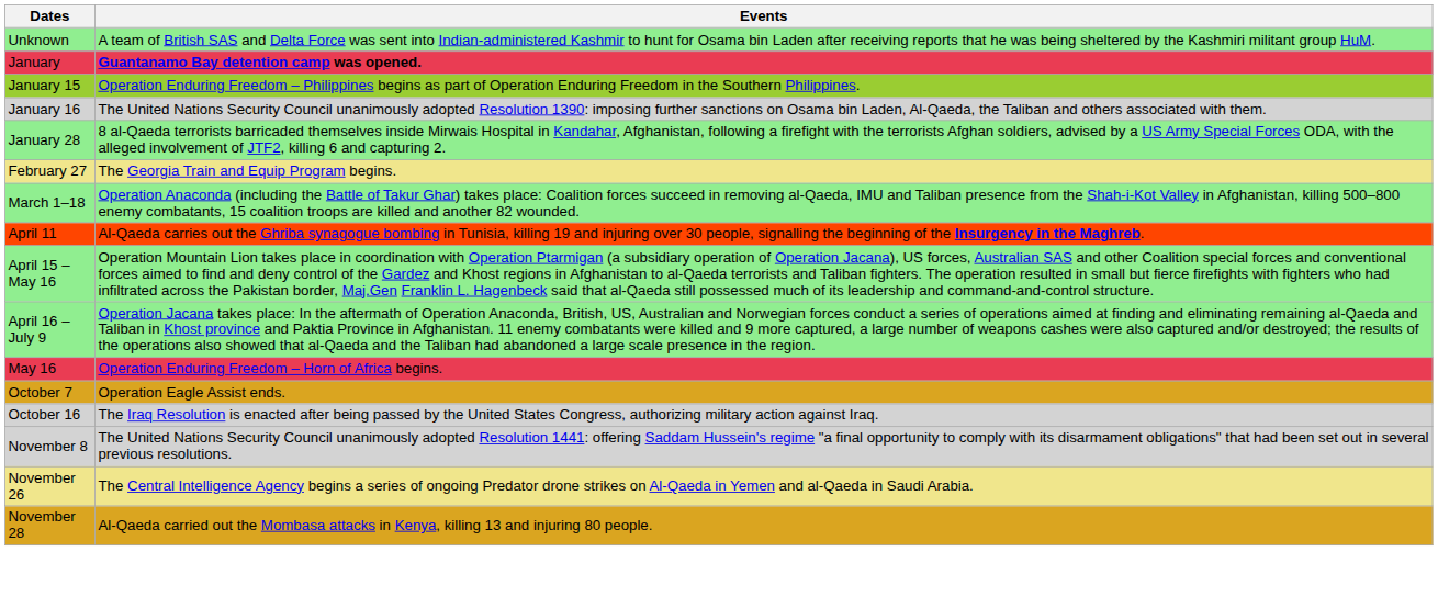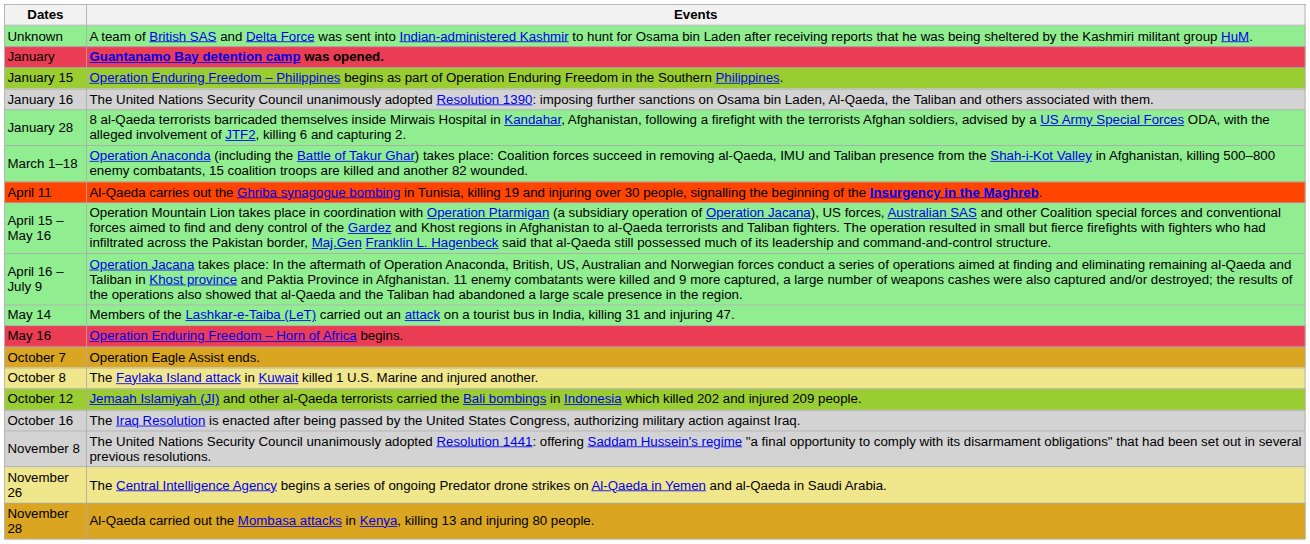- row: February 27 | The Georgia Train and Equip Program begins.
+ row: May 14 | Members of the Lashkar-e-Taiba (LeT) carried out an attack on a tourist bus in India, killing 31 and injuring 47.
+ row: October 8 | The Faylaka Island attack in Kuwait killed 1 U.S. Marine and injured another.
+ row: October 12 | Jemaah Islamiyah (JI) and other al-Qaeda terrorists carried the Bali bombings in Indonesia which killed 202 and injured 209 people.
